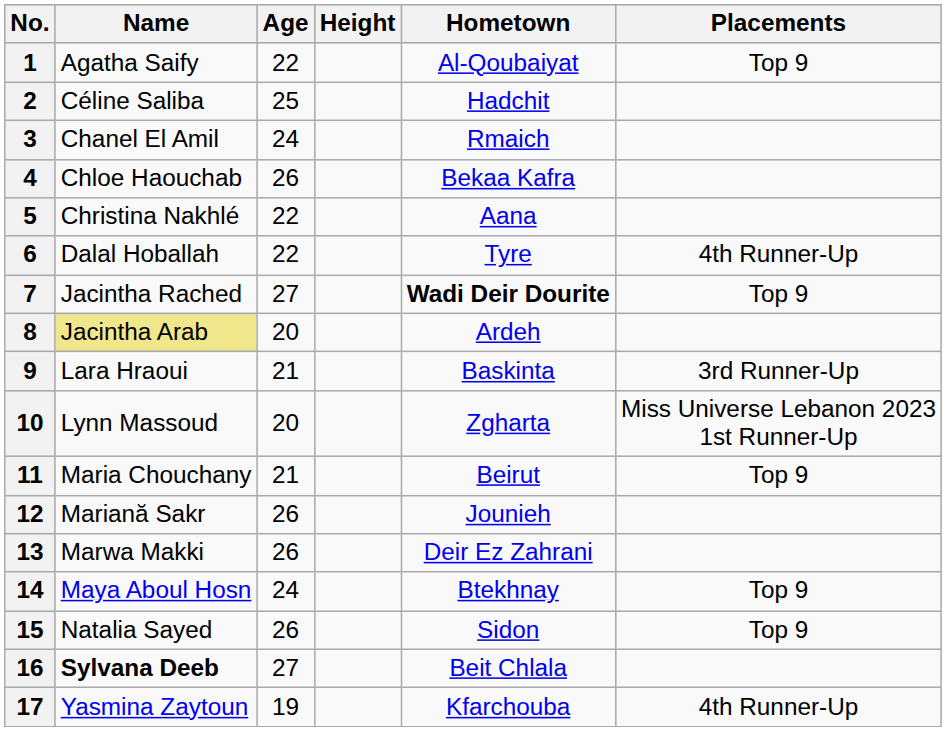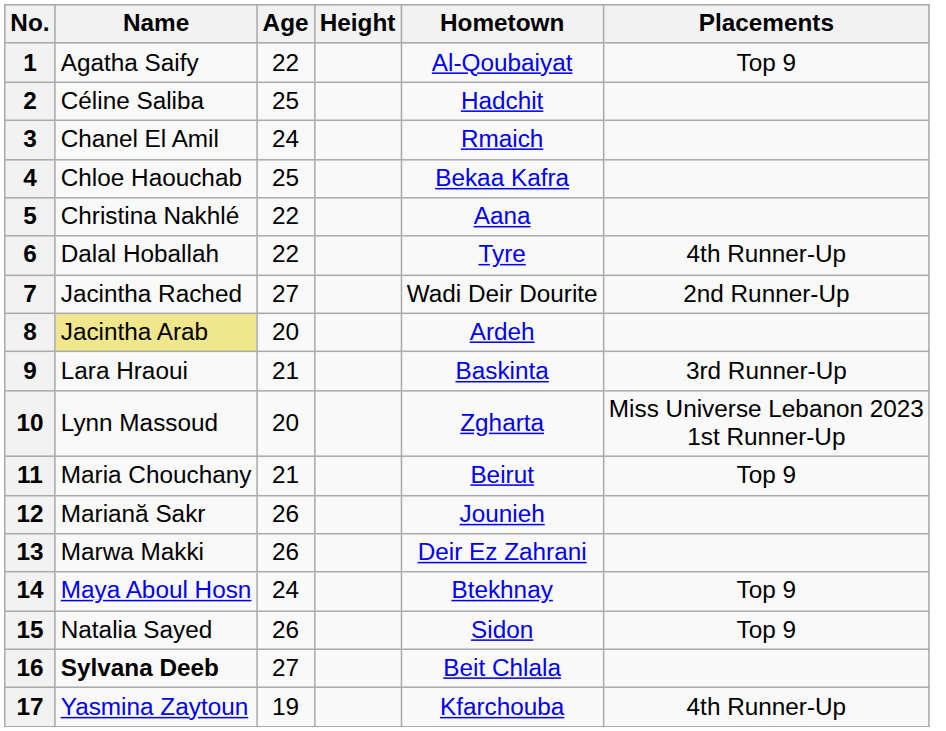4 | Age: 26 -> 25
7 | Hometown: bold -> normal
7 | Placements: Top 9 -> 2nd Runner-Up
